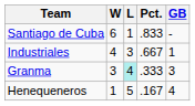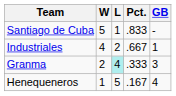Santiago de Cuba | W: 6 -> 5
Industriales | L: 3 -> 2
Granma | W: 3 -> 2
